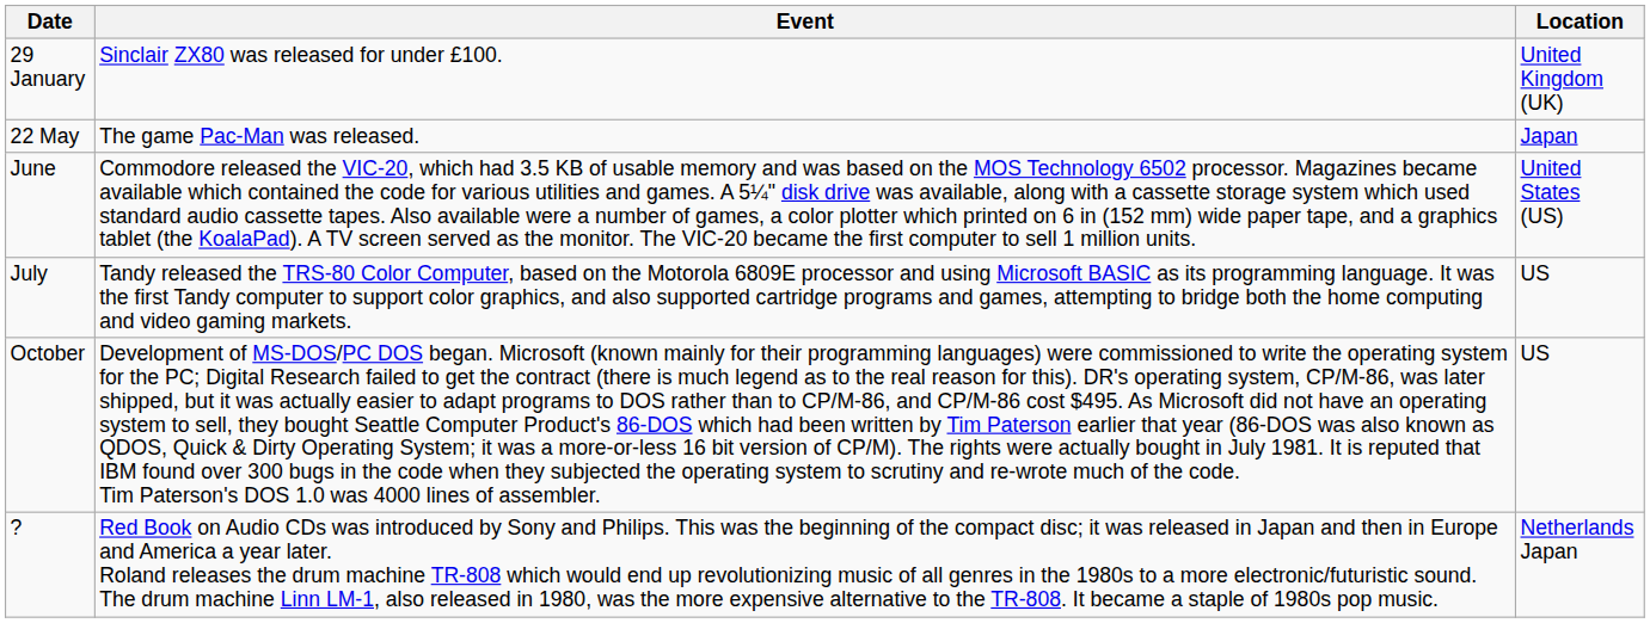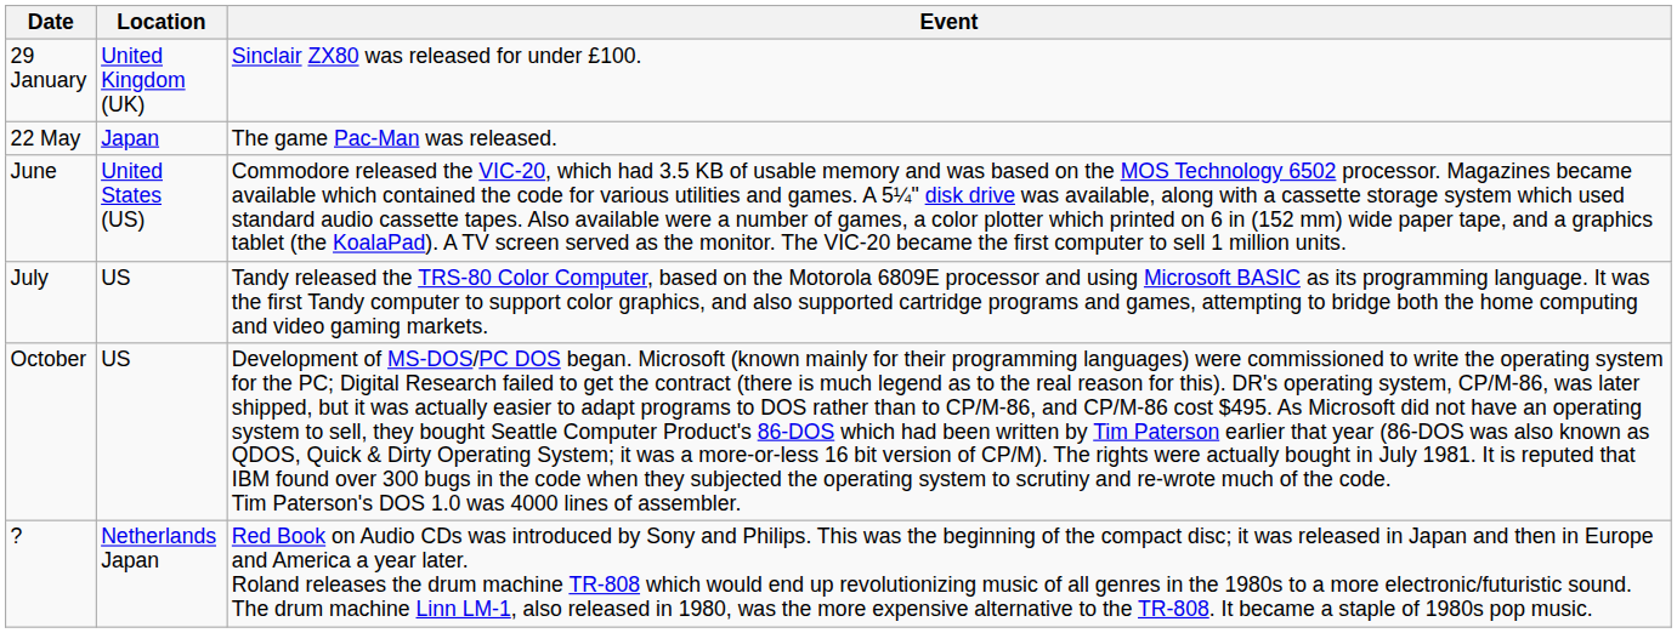columns swapped: Location <-> Event
